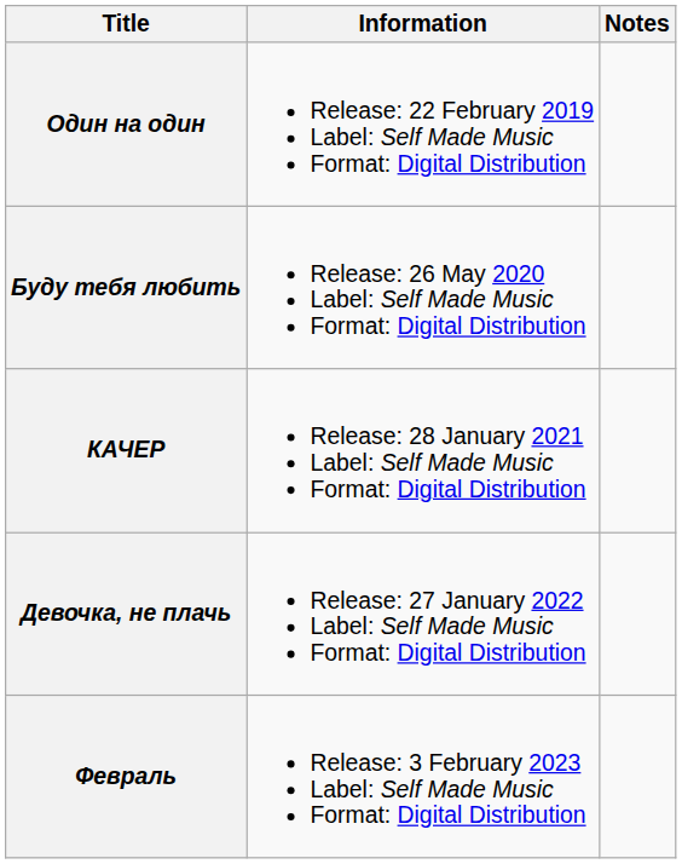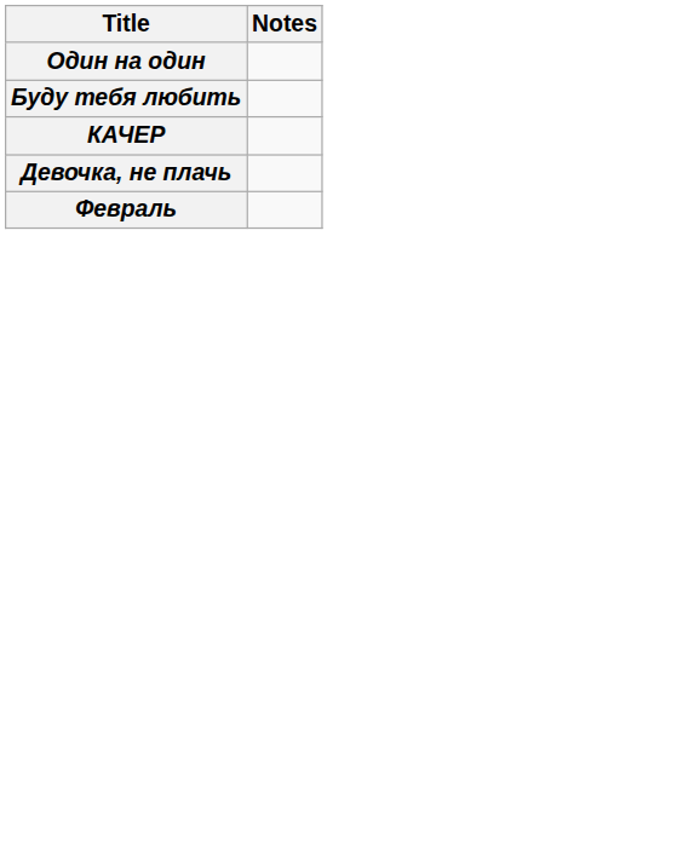- column: Information | Release: 22 February 2019 Label: Self Made Music Format: Digital Distribution | Release: 26 May 2020 Label: Self Made Music Format: Digital Distribution | Release: 28 January 2021 Label: Self Made Music Format: Digital Distribution | Release: 27 January 2022 Label: Self Made Music Format: Digital Distribution | Release: 3 February 2023 Label: Self Made Music Format: Digital Distribution
